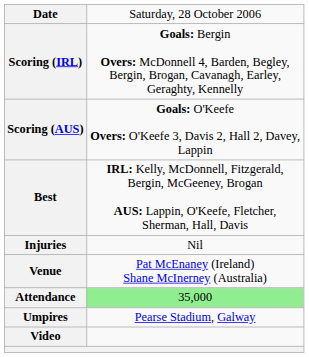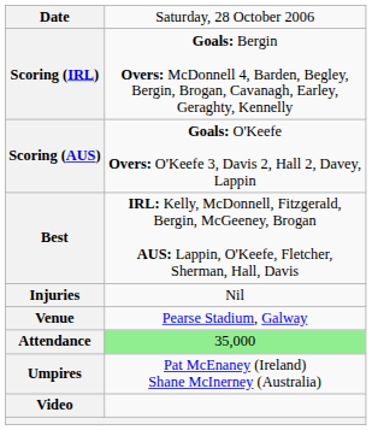Venue | column 2: Pat McEnaney (Ireland) Shane McInerney (Australia) -> Pearse Stadium, Galway
Umpires | column 2: Pearse Stadium, Galway -> Pat McEnaney (Ireland) Shane McInerney (Australia)
